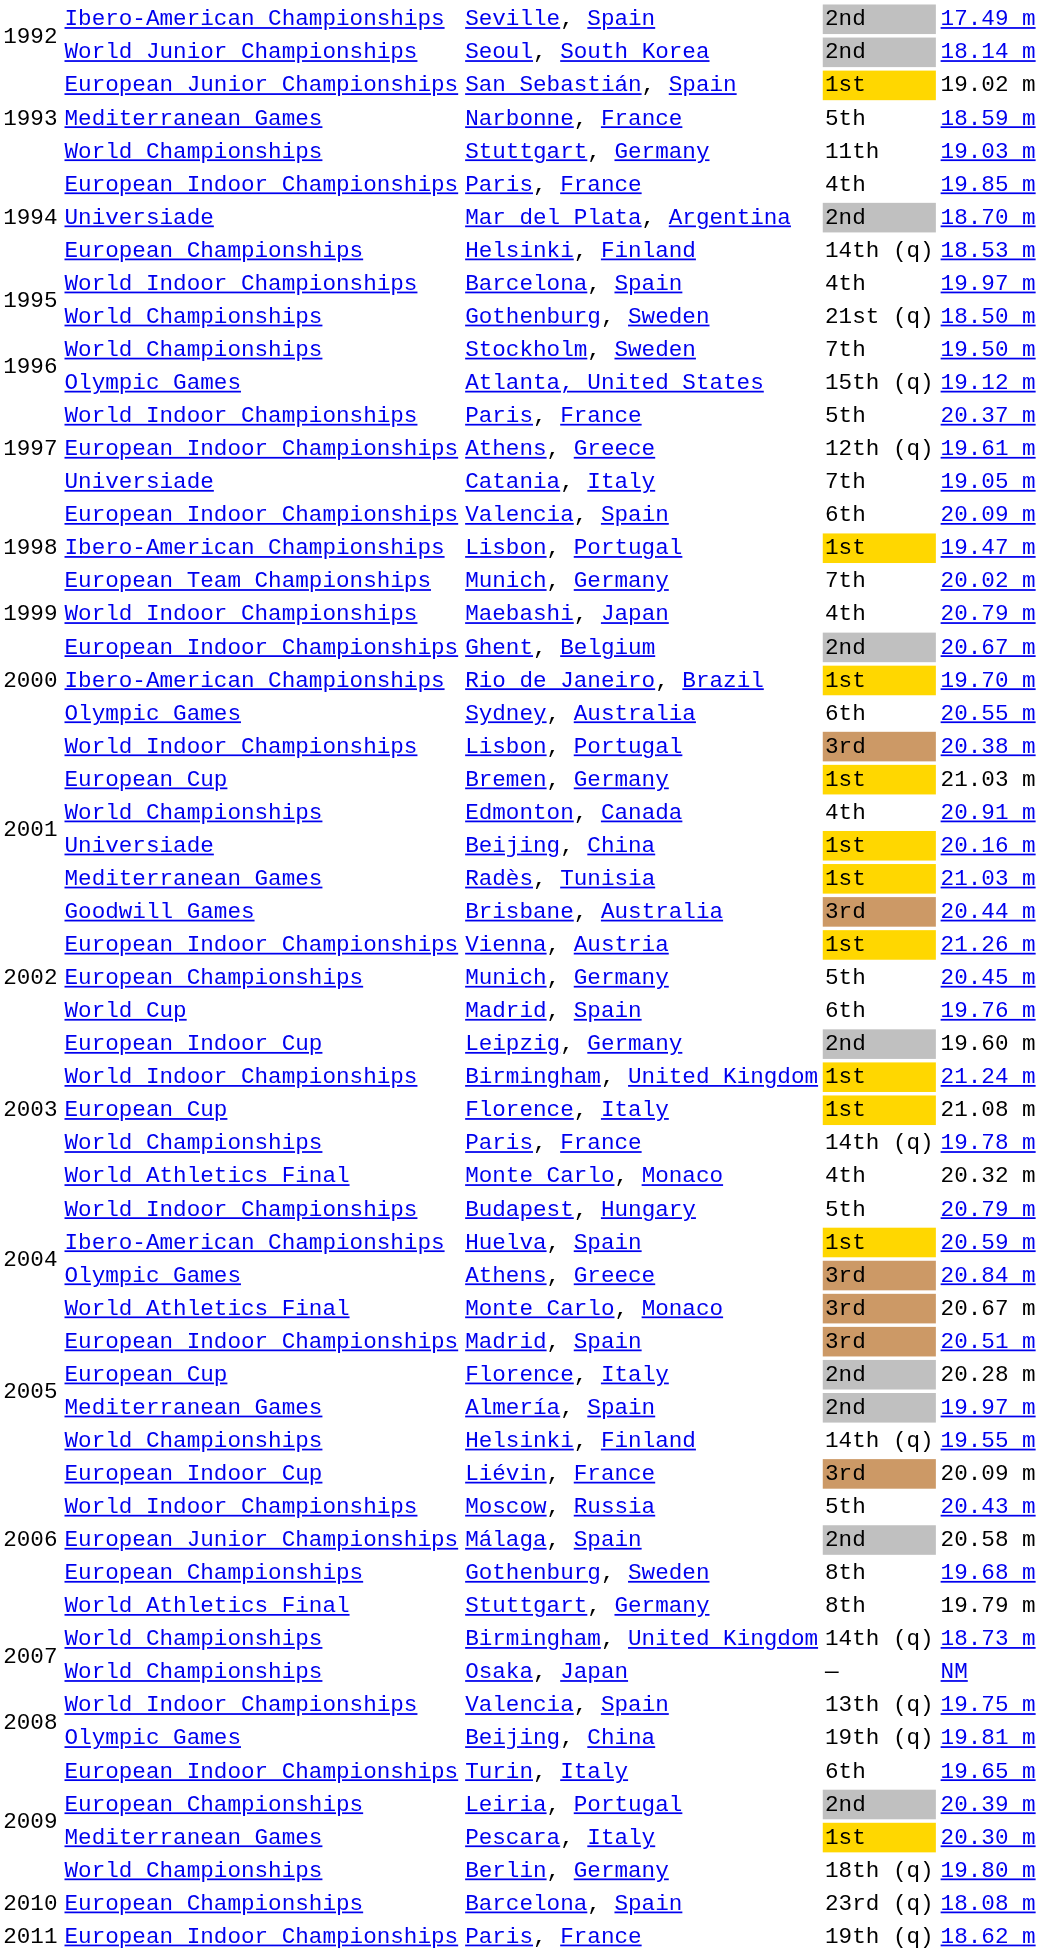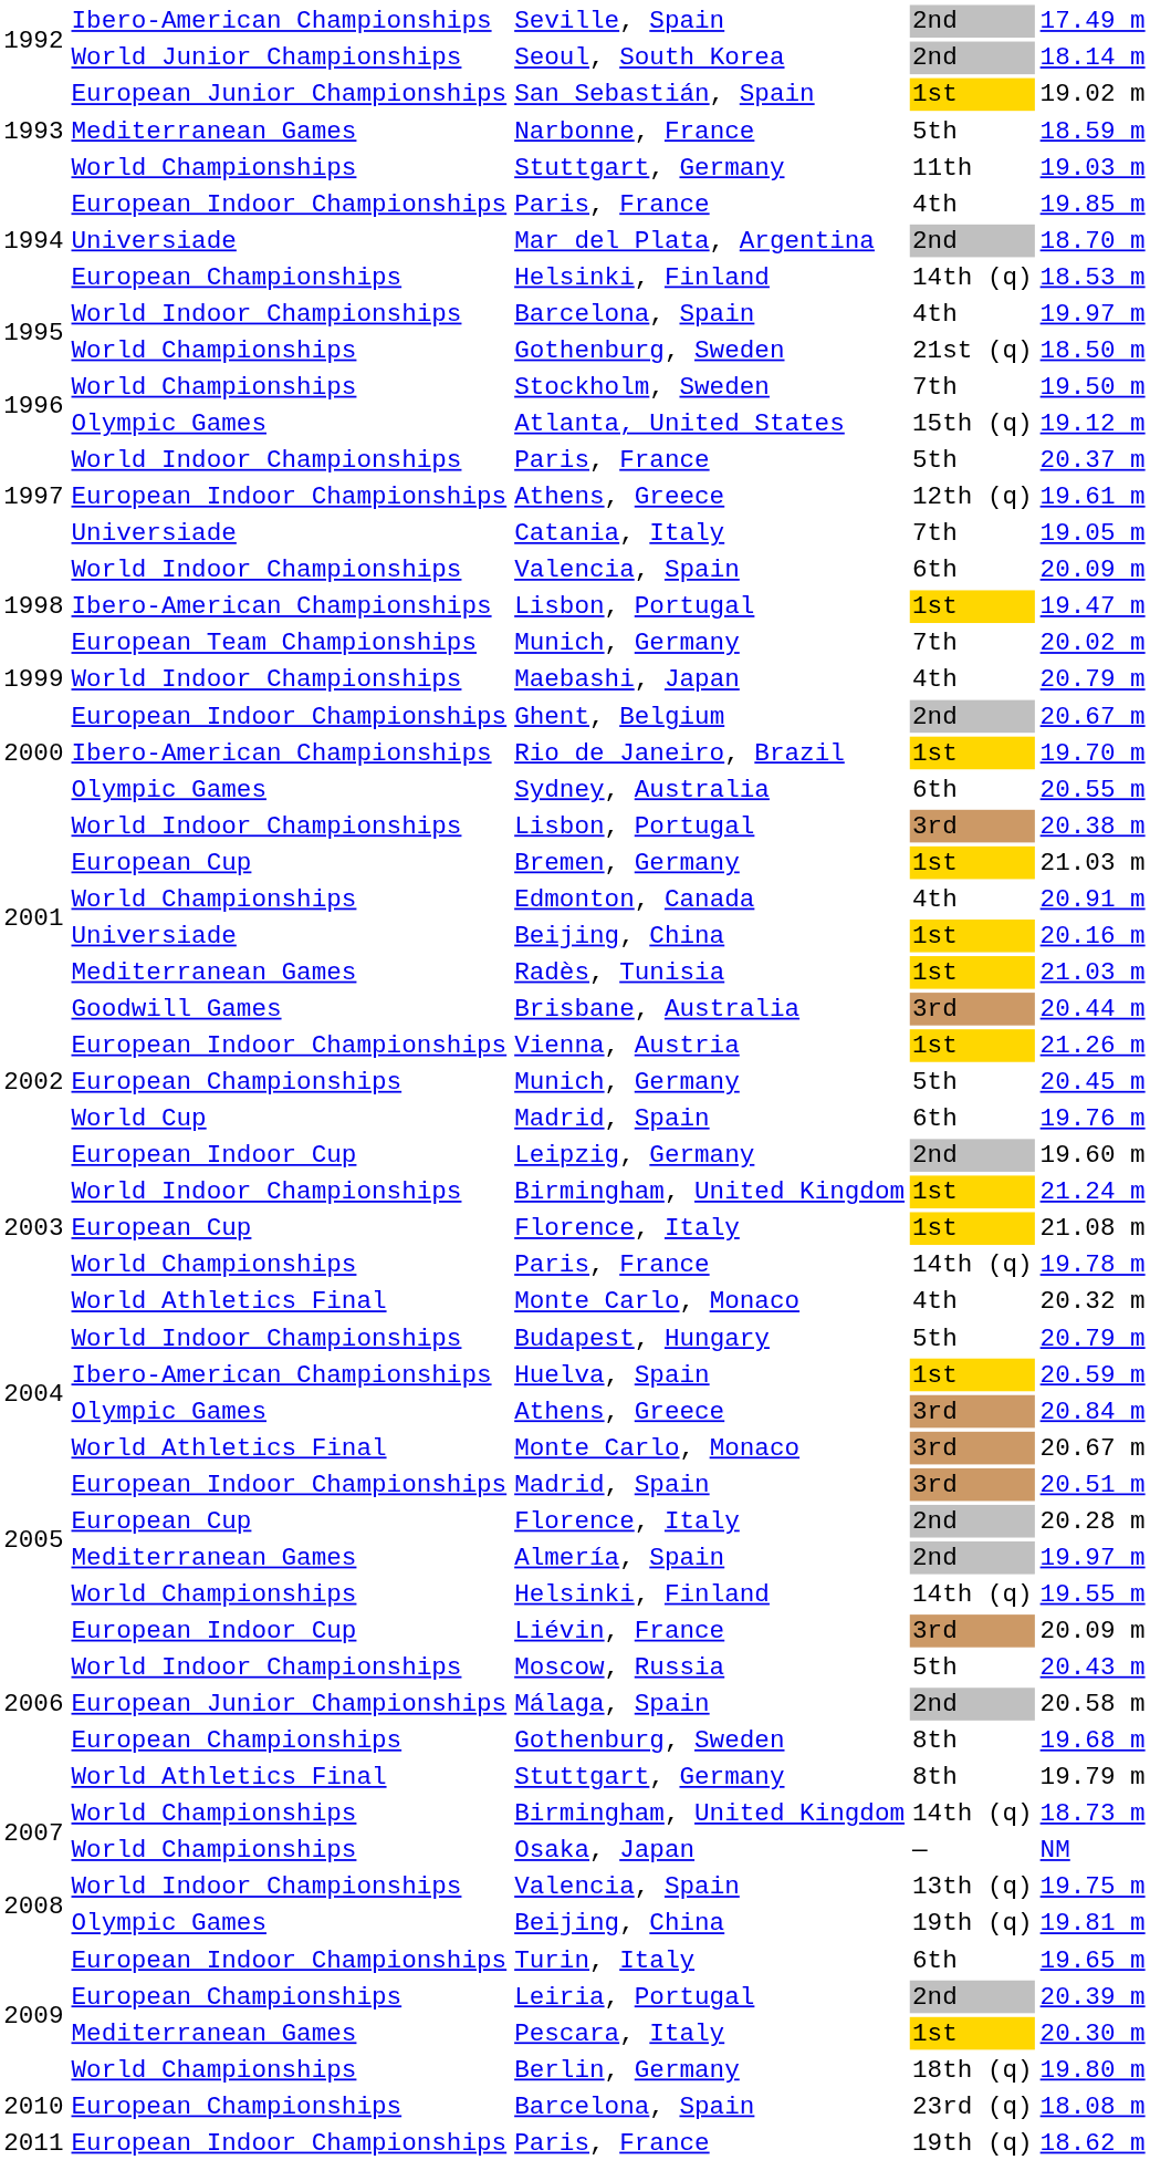1998 / Valencia, Spain | column 2: European Indoor Championships -> World Indoor Championships
